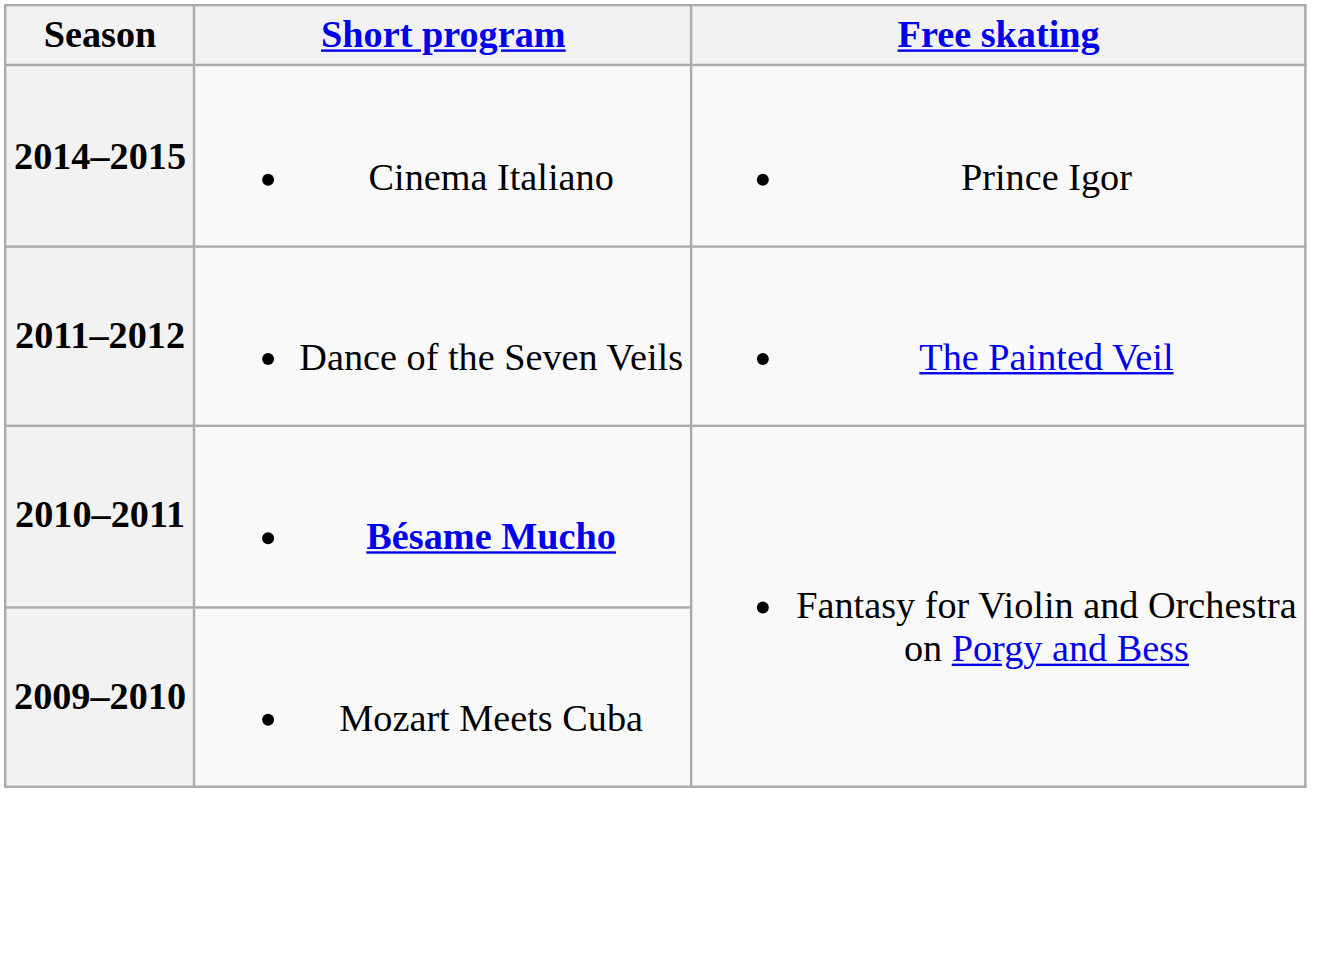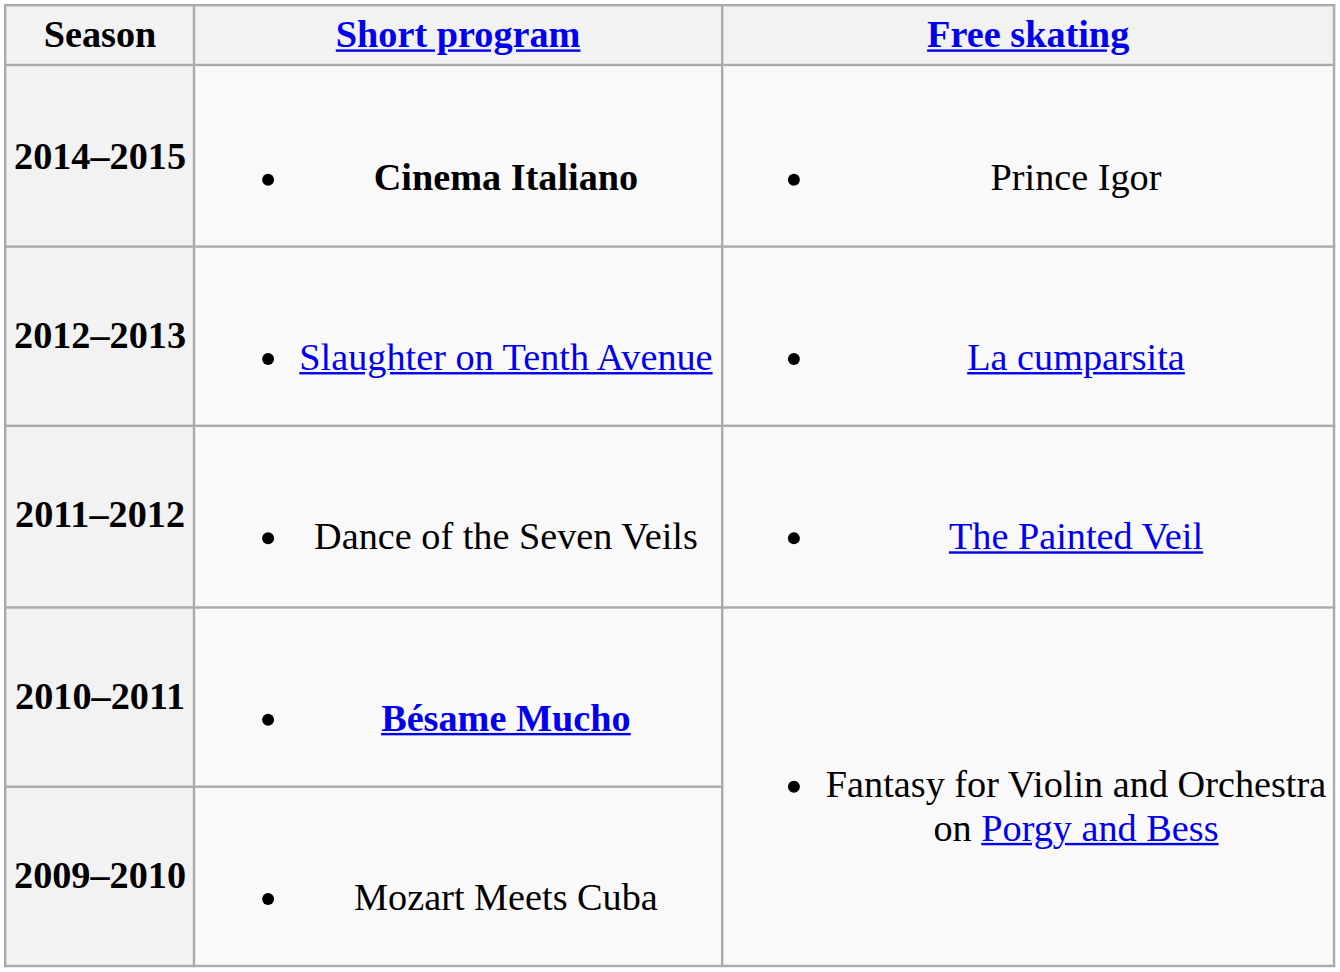2014–2015 | Short program: normal -> bold
+ row: 2012–2013 | Slaughter on Tenth Avenue | La cumparsita
